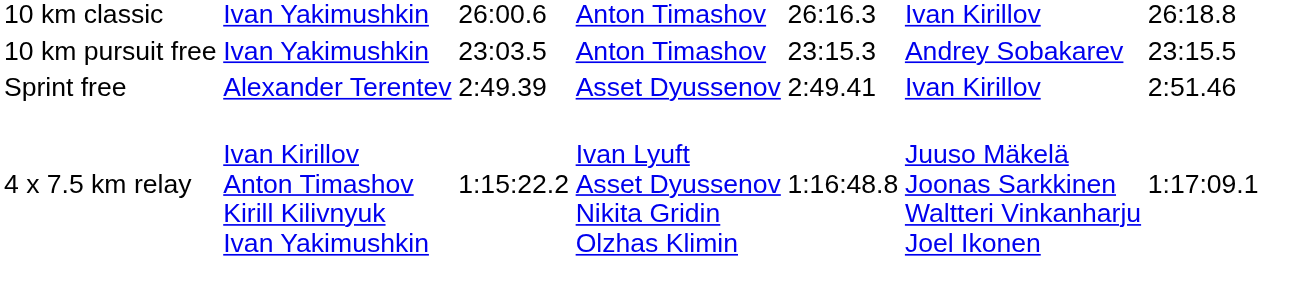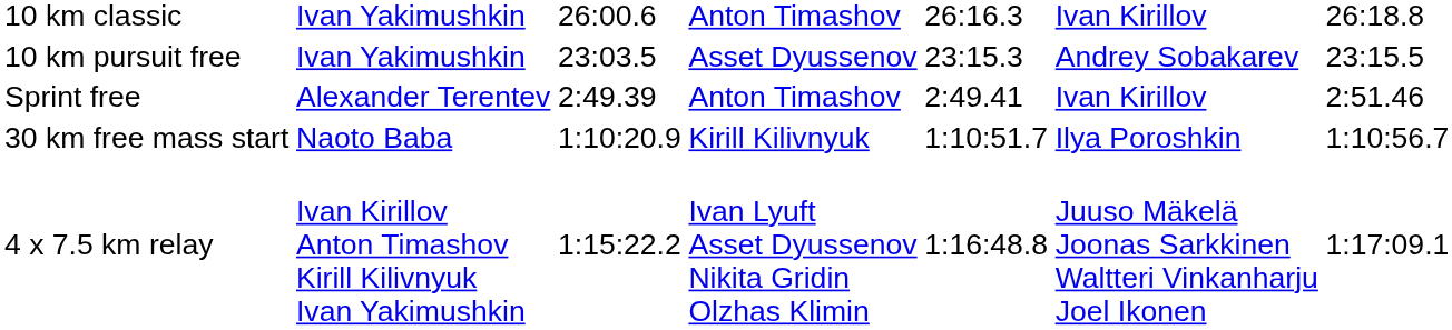10 km pursuit free | column 4: Anton Timashov -> Asset Dyussenov
Sprint free | column 4: Asset Dyussenov -> Anton Timashov
+ row: 30 km free mass start | Naoto Baba | 1:10:20.9 | Kirill Kilivnyuk | 1:10:51.7 | Ilya Poroshkin | 1:10:56.7
